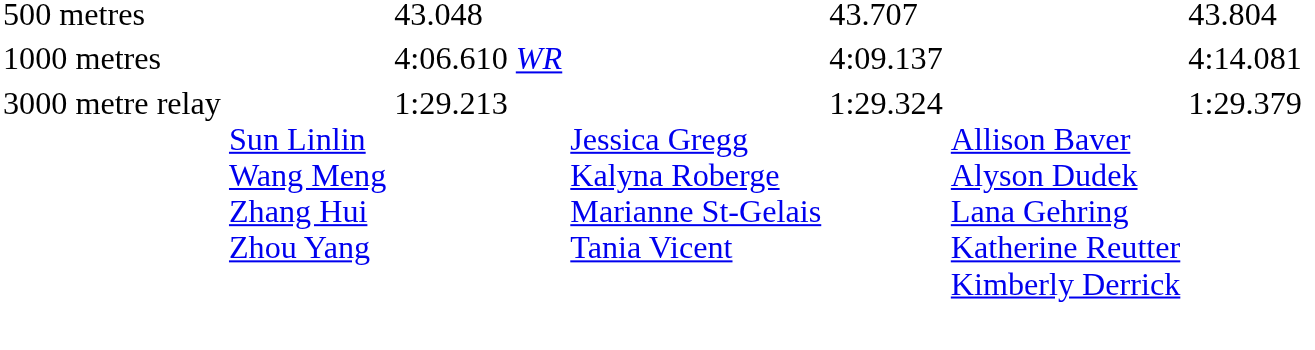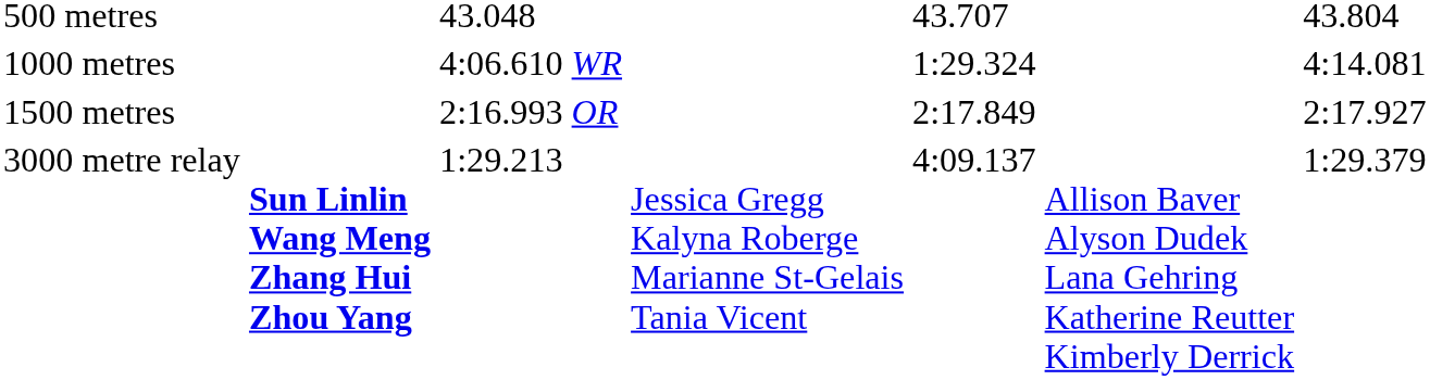1000 metres | column 5: 4:09.137 -> 1:29.324
+ row: 1500 metres | 2:16.993 OR | 2:17.849 | 2:17.927
3000 metre relay | column 2: normal -> bold
3000 metre relay | column 5: 1:29.324 -> 4:09.137
